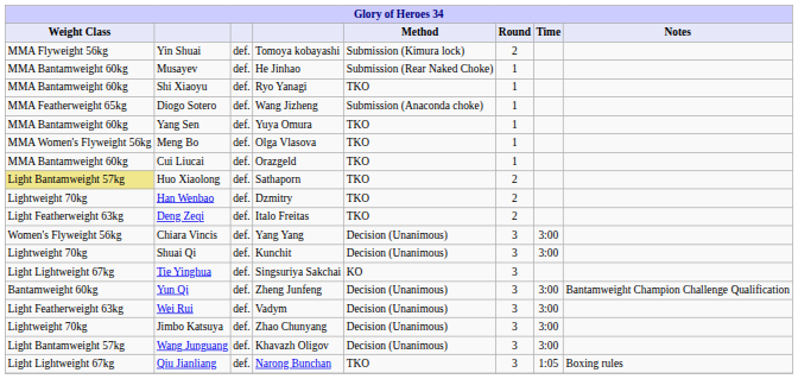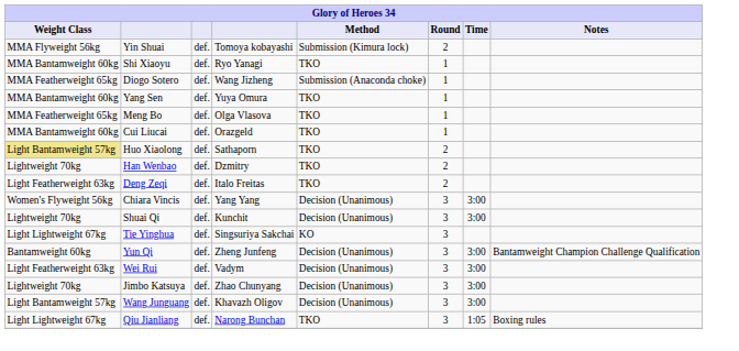- row: MMA Bantamweight 60kg | Musayev | def. | He Jinhao | Submission (Rear Naked Choke) | 1
Meng Bo | Weight Class: MMA Women's Flyweight 56kg -> MMA Featherweight 65kg
